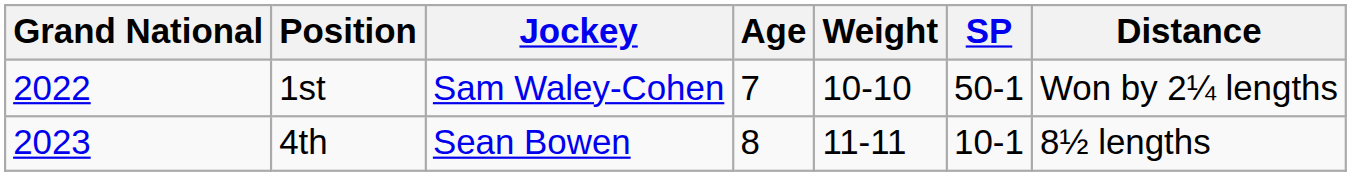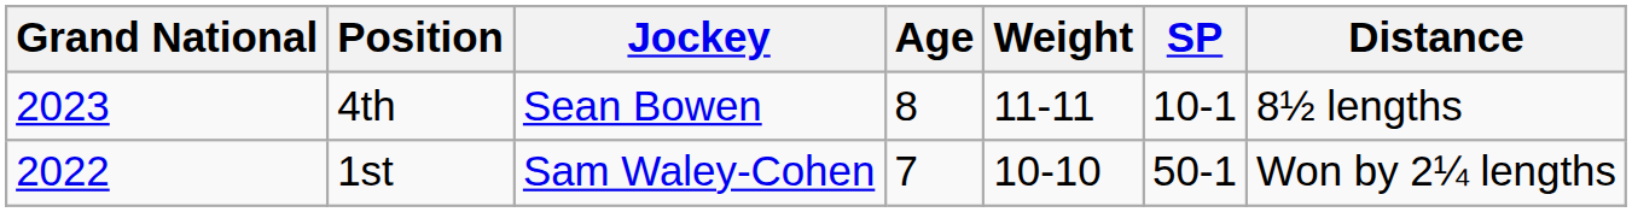rows swapped: 1st <-> 4th
